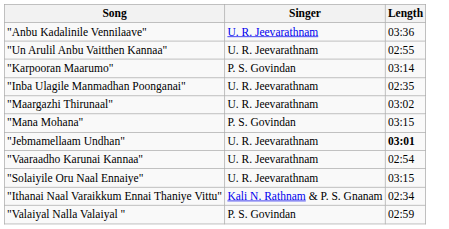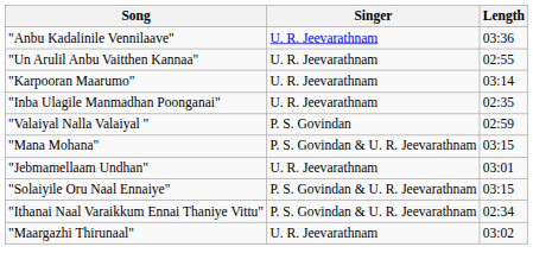"Karpooran Maarumo" | Singer: P. S. Govindan -> U. R. Jeevarathnam
rows swapped: "Maargazhi Thirunaal" <-> "Valaiyal Nalla Valaiyal "
"Mana Mohana" | Singer: P. S. Govindan -> P. S. Govindan & U. R. Jeevarathnam
"Jebmamellaam Undhan" | Length: bold -> normal
- row: "Vaaraadho Karunai Kannaa" | U. R. Jeevarathnam | 02:54
"Solaiyile Oru Naal Ennaiye" | Singer: U. R. Jeevarathnam -> P. S. Govindan & U. R. Jeevarathnam
"Ithanai Naal Varaikkum Ennai Thaniye Vittu" | Singer: Kali N. Rathnam & P. S. Gnanam -> P. S. Govindan & U. R. Jeevarathnam
